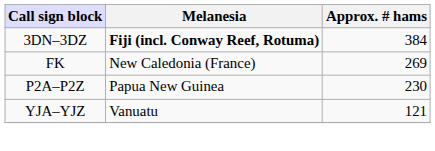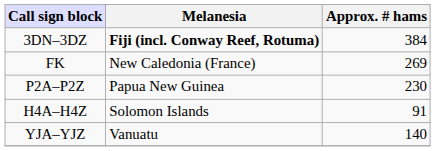+ row: H4A–H4Z | Solomon Islands | 91
YJA–YJZ | Approx. # hams: 121 -> 140
